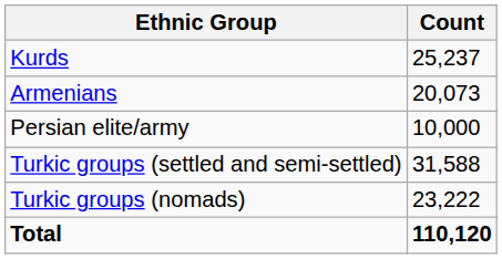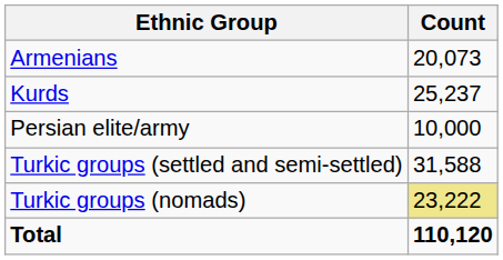rows swapped: Armenians <-> Kurds
Turkic groups (nomads) | Count: no background -> khaki background
